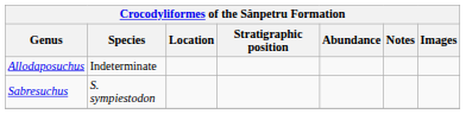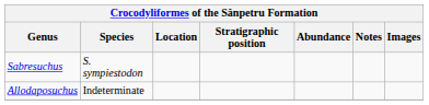rows swapped: Allodaposuchus <-> Sabresuchus
